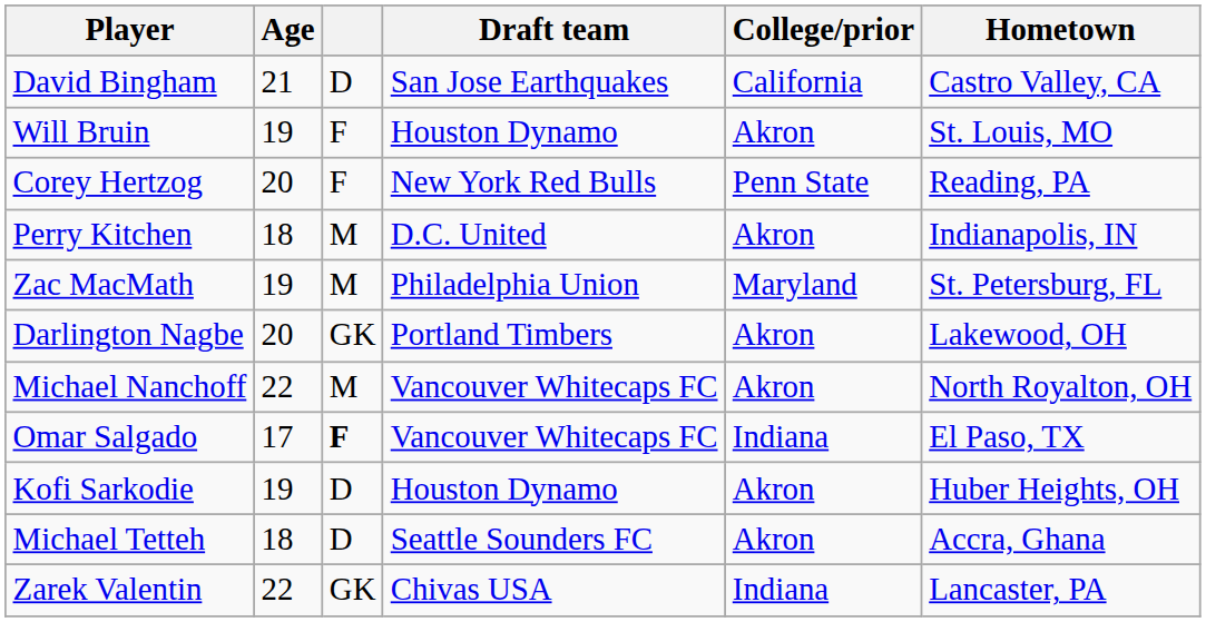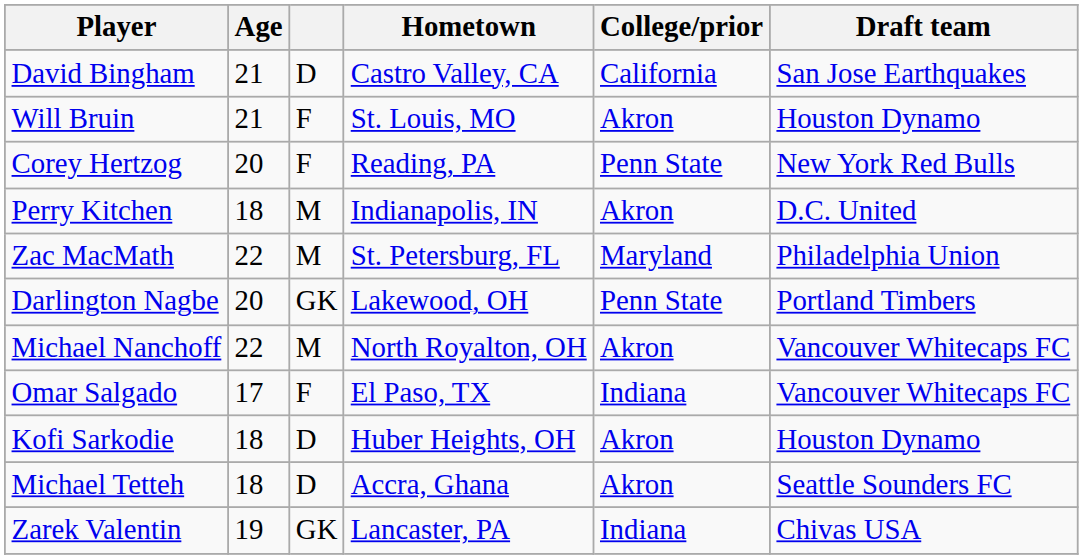columns swapped: Hometown <-> Draft team
Will Bruin | Age: 19 -> 21
Zac MacMath | Age: 19 -> 22
Darlington Nagbe | College/prior: Akron -> Penn State
Omar Salgado | column 3: bold -> normal
Kofi Sarkodie | Age: 19 -> 18
Zarek Valentin | Age: 22 -> 19
